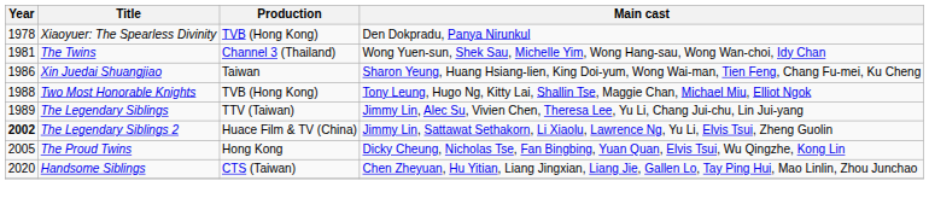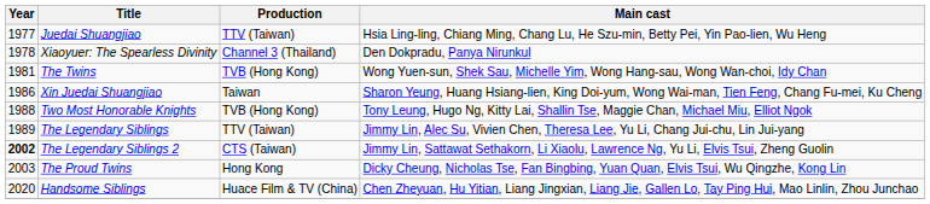+ row: 1977 | Juedai Shuangjiao | TTV (Taiwan) | Hsia Ling-ling, Chiang Ming, Chang Lu, He Szu-min, Betty Pei, Yin Pao-lien, Wu Heng
Xiaoyuer: The Spearless Divinity | Production: TVB (Hong Kong) -> Channel 3 (Thailand)
The Twins | Production: Channel 3 (Thailand) -> TVB (Hong Kong)
The Legendary Siblings 2 | Production: Huace Film & TV (China) -> CTS (Taiwan)
The Proud Twins | Year: 2005 -> 2003
Handsome Siblings | Production: CTS (Taiwan) -> Huace Film & TV (China)
